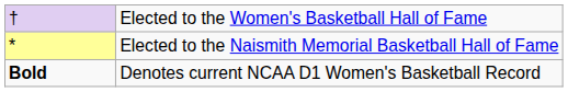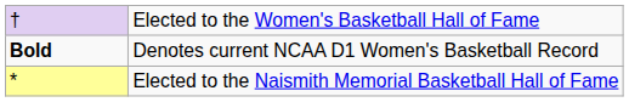rows swapped: * <-> Bold
